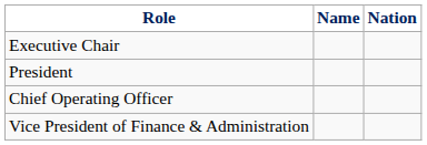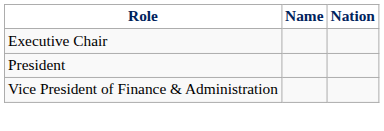- row: Chief Operating Officer
